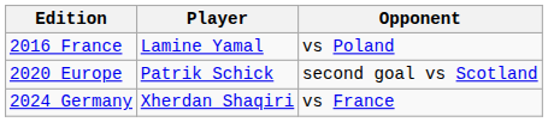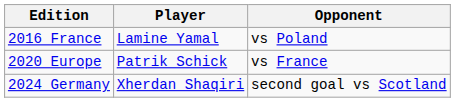2020 Europe | Opponent: second goal vs Scotland -> vs France
2024 Germany | Opponent: vs France -> second goal vs Scotland
